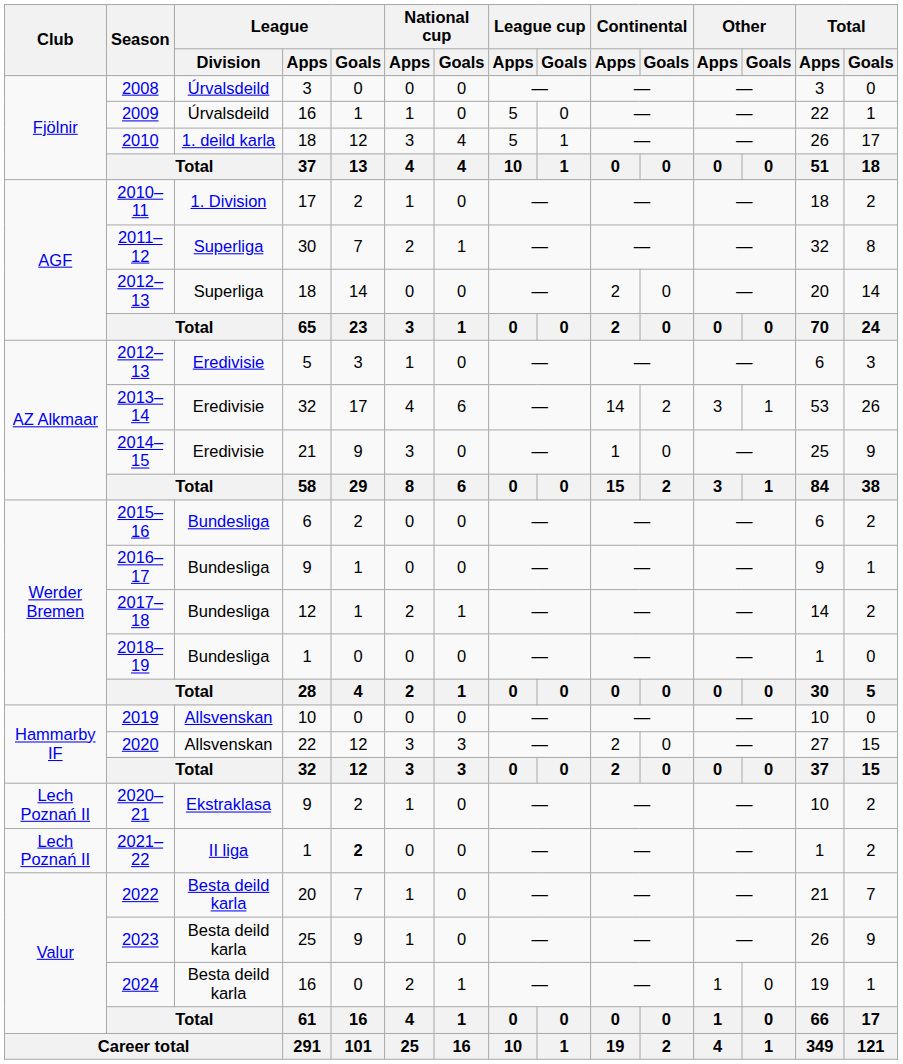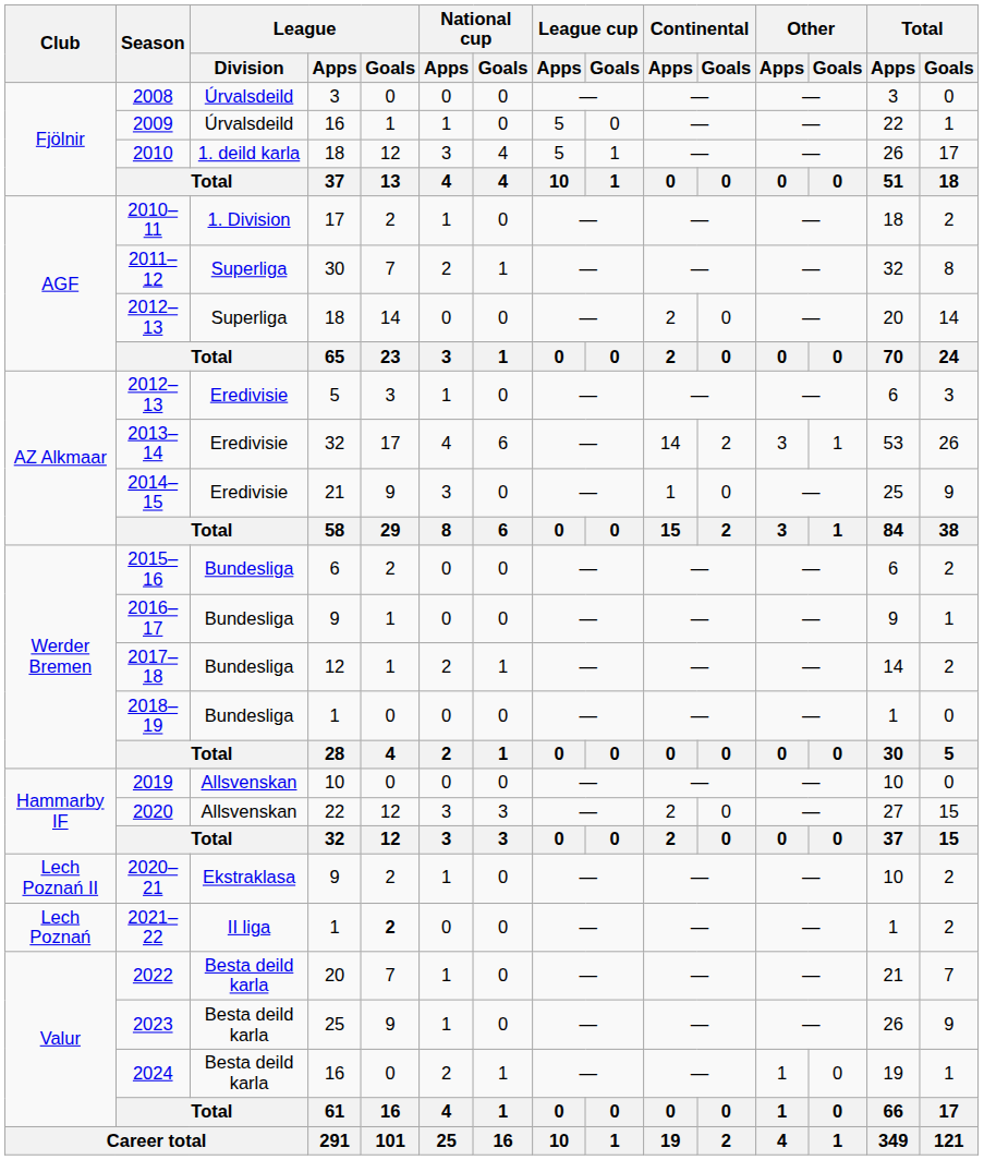2021–22 | Club: Lech Poznań II -> Lech Poznań
